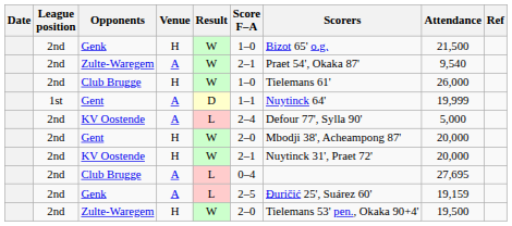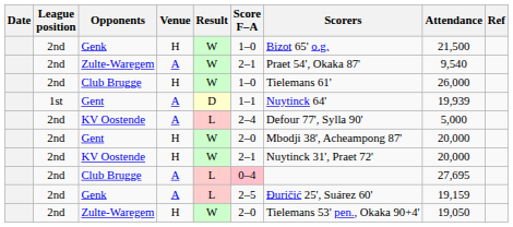Gent / A | Attendance: 19,999 -> 19,939
Club Brugge / A | Score F–A: no background -> pink background
Zulte-Waregem / H | Attendance: 19,500 -> 19,050
